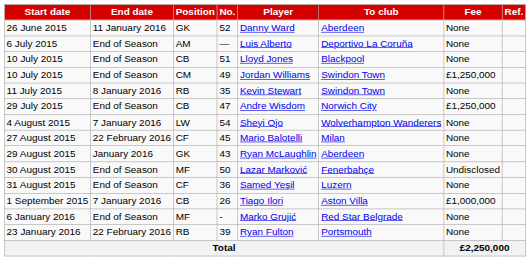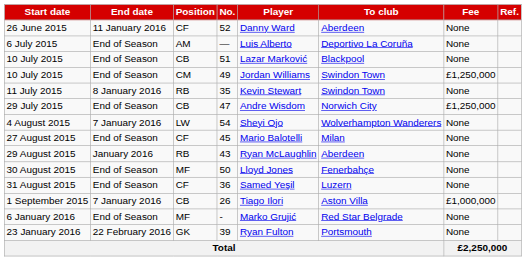26 June 2015 | Position: GK -> CF
10 July 2015 / 51 | Player: Lloyd Jones -> Lazar Marković
27 August 2015 | End date: 22 February 2016 -> End of Season
29 August 2015 | Position: GK -> RB
30 August 2015 | Player: Lazar Marković -> Lloyd Jones
30 August 2015 | Fee: Undisclosed -> None
23 January 2016 | Position: RB -> GK
